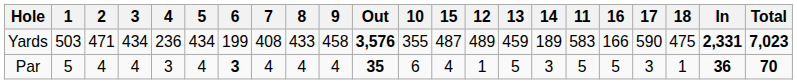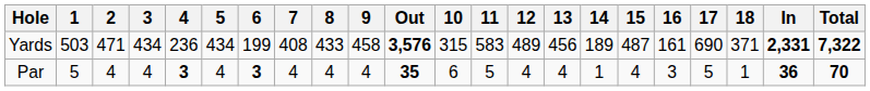columns swapped: 11 <-> 15
Yards | 10: 355 -> 315
Yards | 13: 459 -> 456
Yards | 16: 166 -> 161
Yards | 17: 590 -> 690
Yards | 18: 475 -> 371
Yards | Total: 7,023 -> 7,322
Par | 4: normal -> bold
Par | 12: 1 -> 4
Par | 13: 5 -> 4
Par | 14: 3 -> 1
Par | 16: 5 -> 3
Par | 17: 3 -> 5
